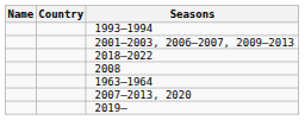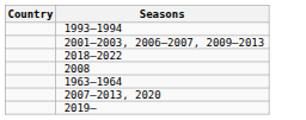- column: Name
